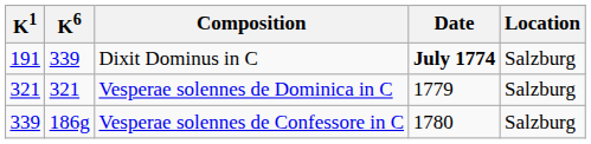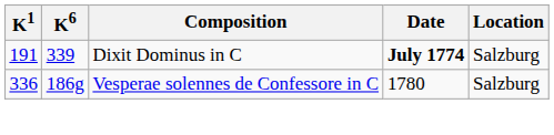- row: 321 | 321 | Vesperae solennes de Dominica in C | 1779 | Salzburg
Vesperae solennes de Confessore in C | K1: 339 -> 336
